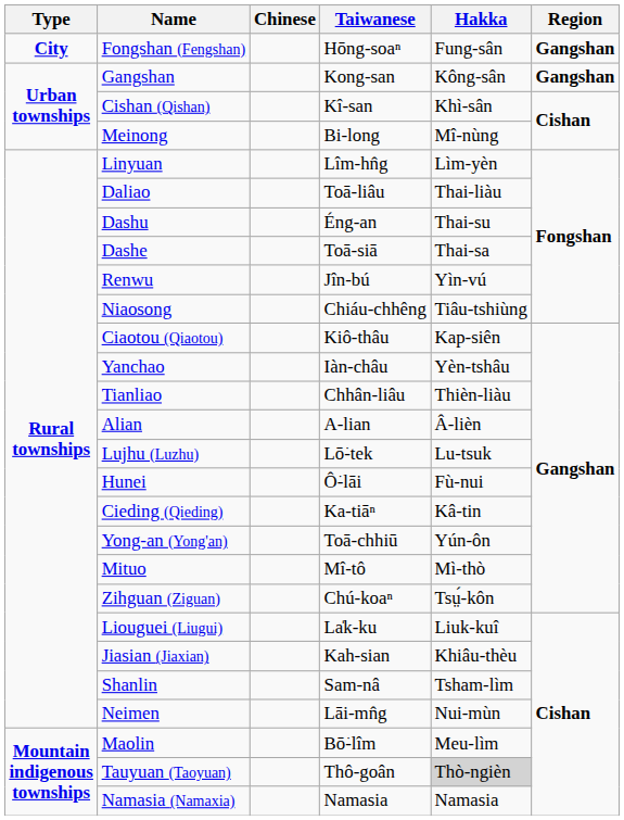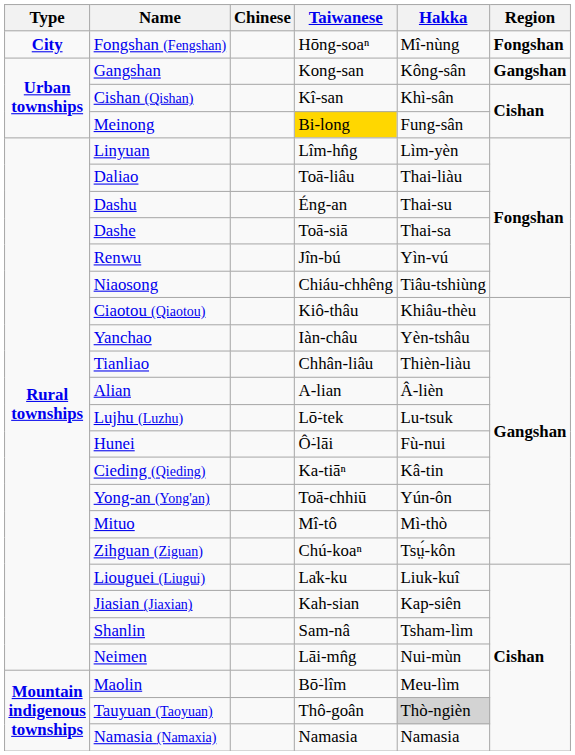Fongshan (Fengshan) | Hakka: Fung-sân -> Mî-nùng
Fongshan (Fengshan) | Region: Gangshan -> Fongshan
Meinong | Taiwanese: no background -> gold background
Meinong | Hakka: Mî-nùng -> Fung-sân
Ciaotou (Qiaotou) | Hakka: Kap-siên -> Khiâu-thèu
Jiasian (Jiaxian) | Hakka: Khiâu-thèu -> Kap-siên
